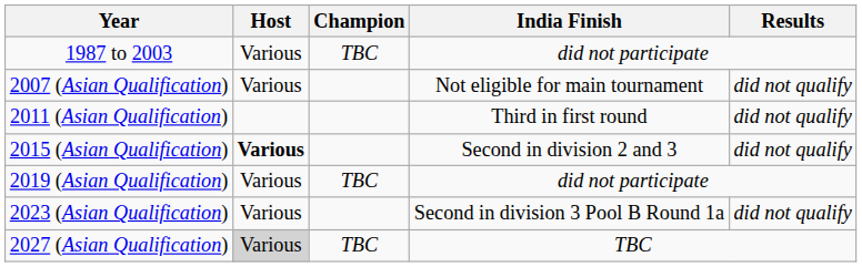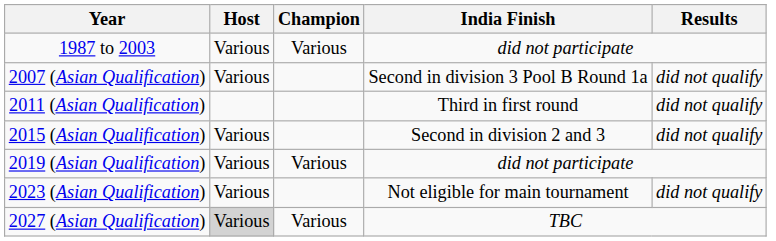1987 to 2003 | Champion: TBC -> Various
2007 (Asian Qualification) | India Finish: Not eligible for main tournament -> Second in division 3 Pool B Round 1a
2015 (Asian Qualification) | Host: bold -> normal
2019 (Asian Qualification) | Champion: TBC -> Various
2023 (Asian Qualification) | India Finish: Second in division 3 Pool B Round 1a -> Not eligible for main tournament
2027 (Asian Qualification) | Champion: TBC -> Various
